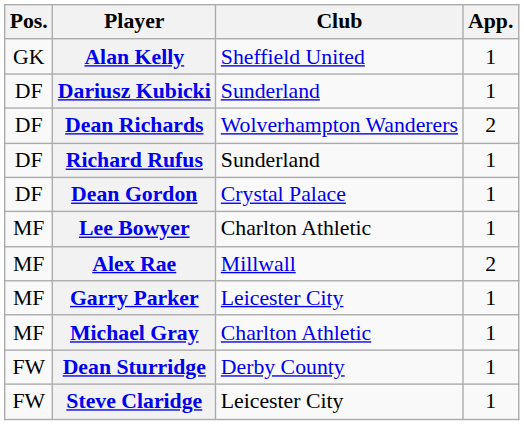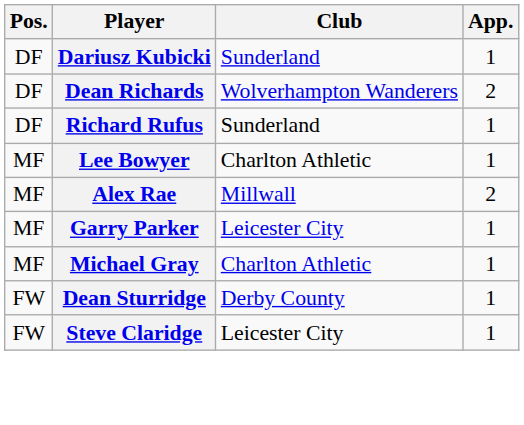- row: GK | Alan Kelly | Sheffield United | 1
- row: DF | Dean Gordon | Crystal Palace | 1
